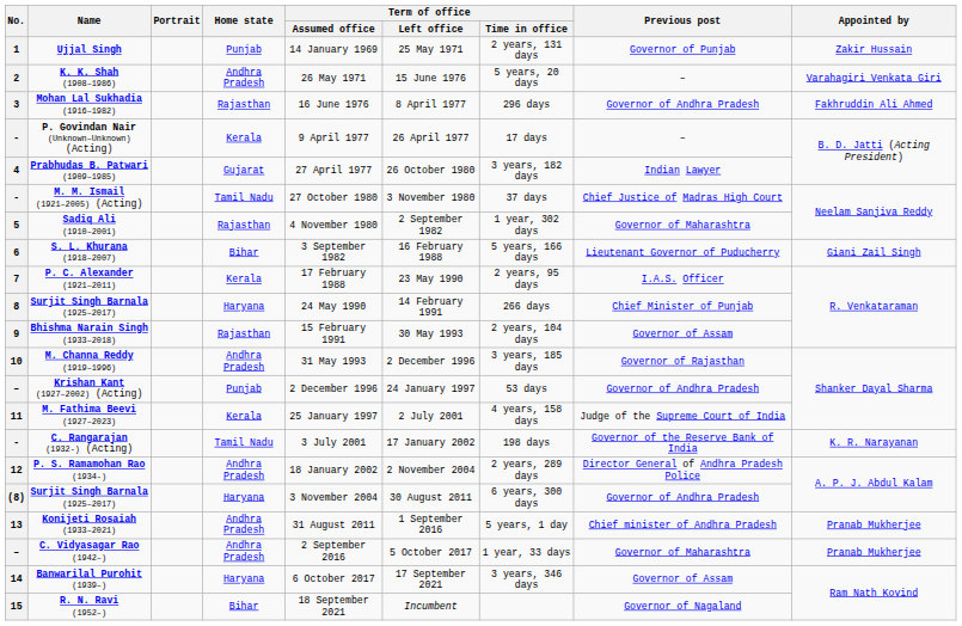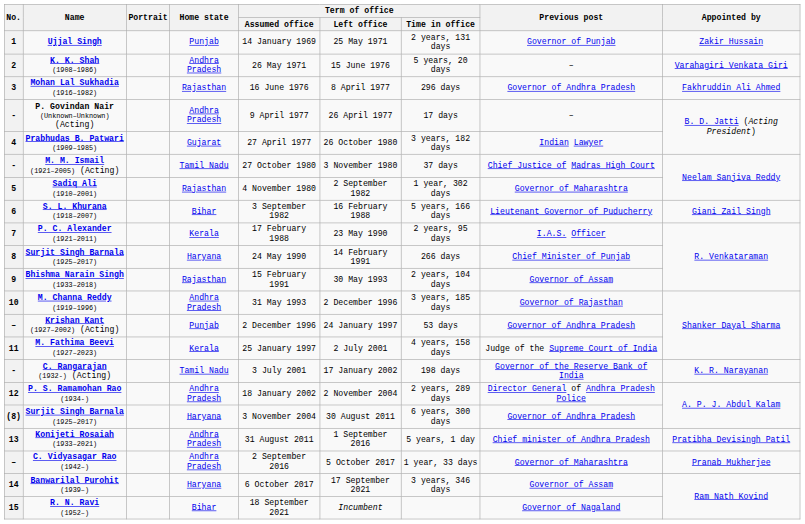P. Govindan Nair (Unknown–Unknown)(Acting) | Home state: Kerala -> Andhra Pradesh
Konijeti Rosaiah (1933–2021) | Appointed by: Pranab Mukherjee -> Pratibha Devisingh Patil
